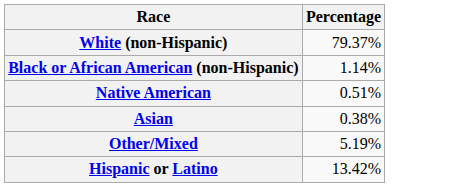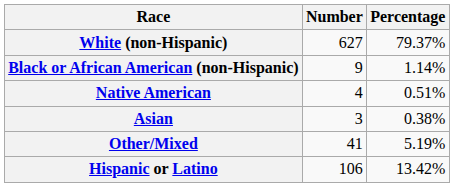+ column: Number | 627 | 9 | 4 | 3 | 41 | 106
